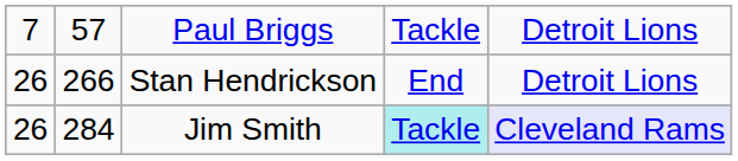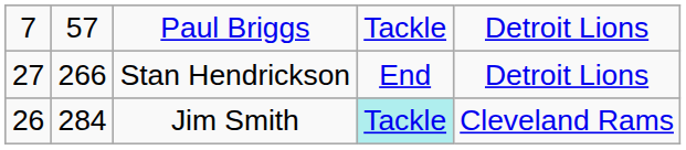Stan Hendrickson | column 1: 26 -> 27
Jim Smith | column 5: lavender background -> no background
